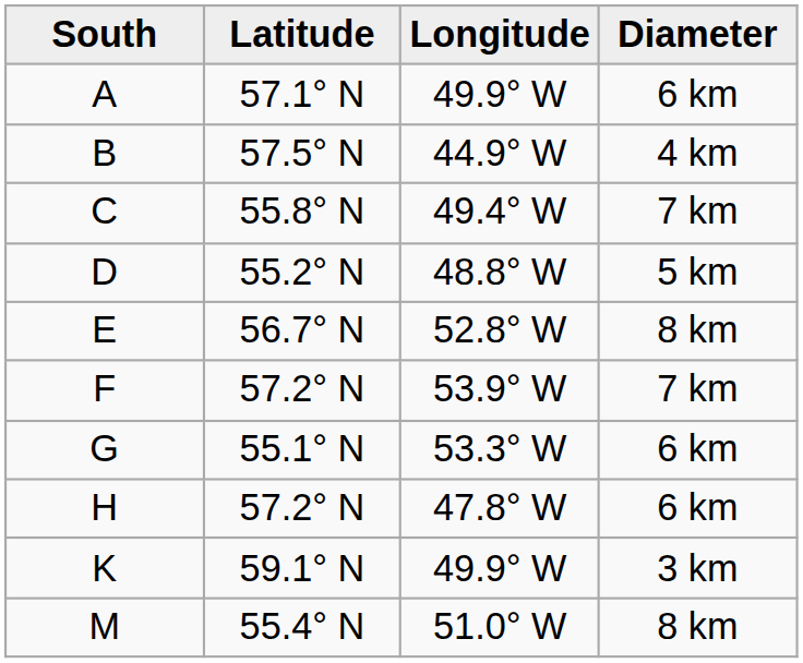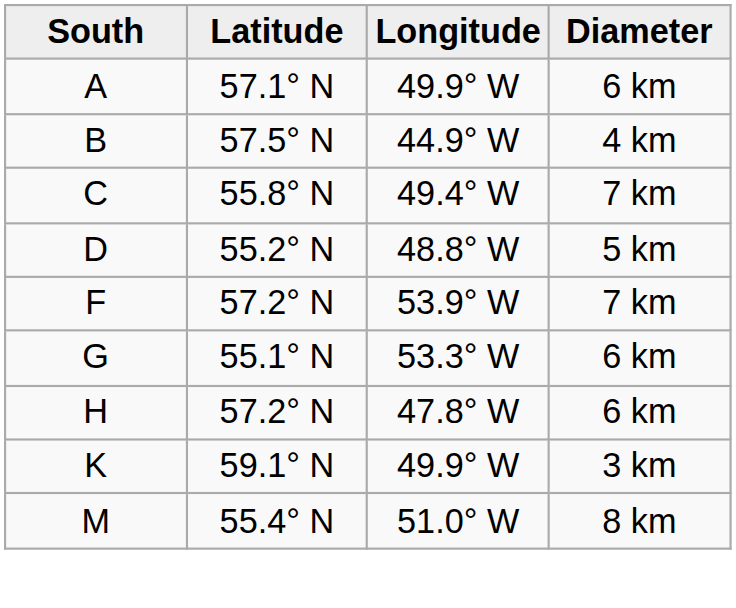- row: E | 56.7° N | 52.8° W | 8 km
